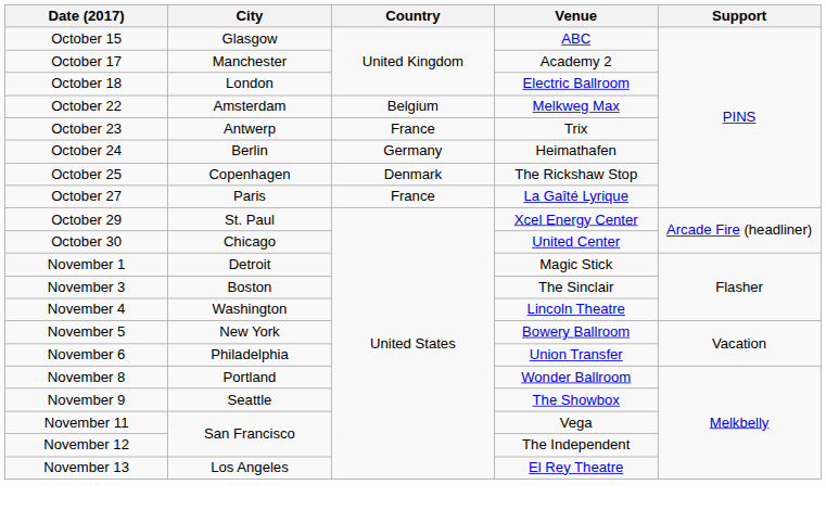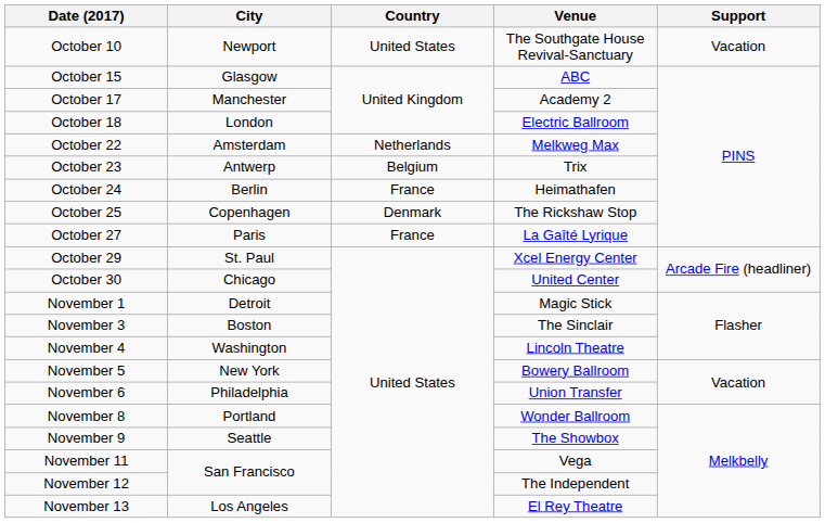+ row: October 10 | Newport | United States | The Southgate House Revival-Sanctuary | Vacation
October 22 | Country: Belgium -> Netherlands
October 23 | Country: France -> Belgium
October 24 | Country: Germany -> France
